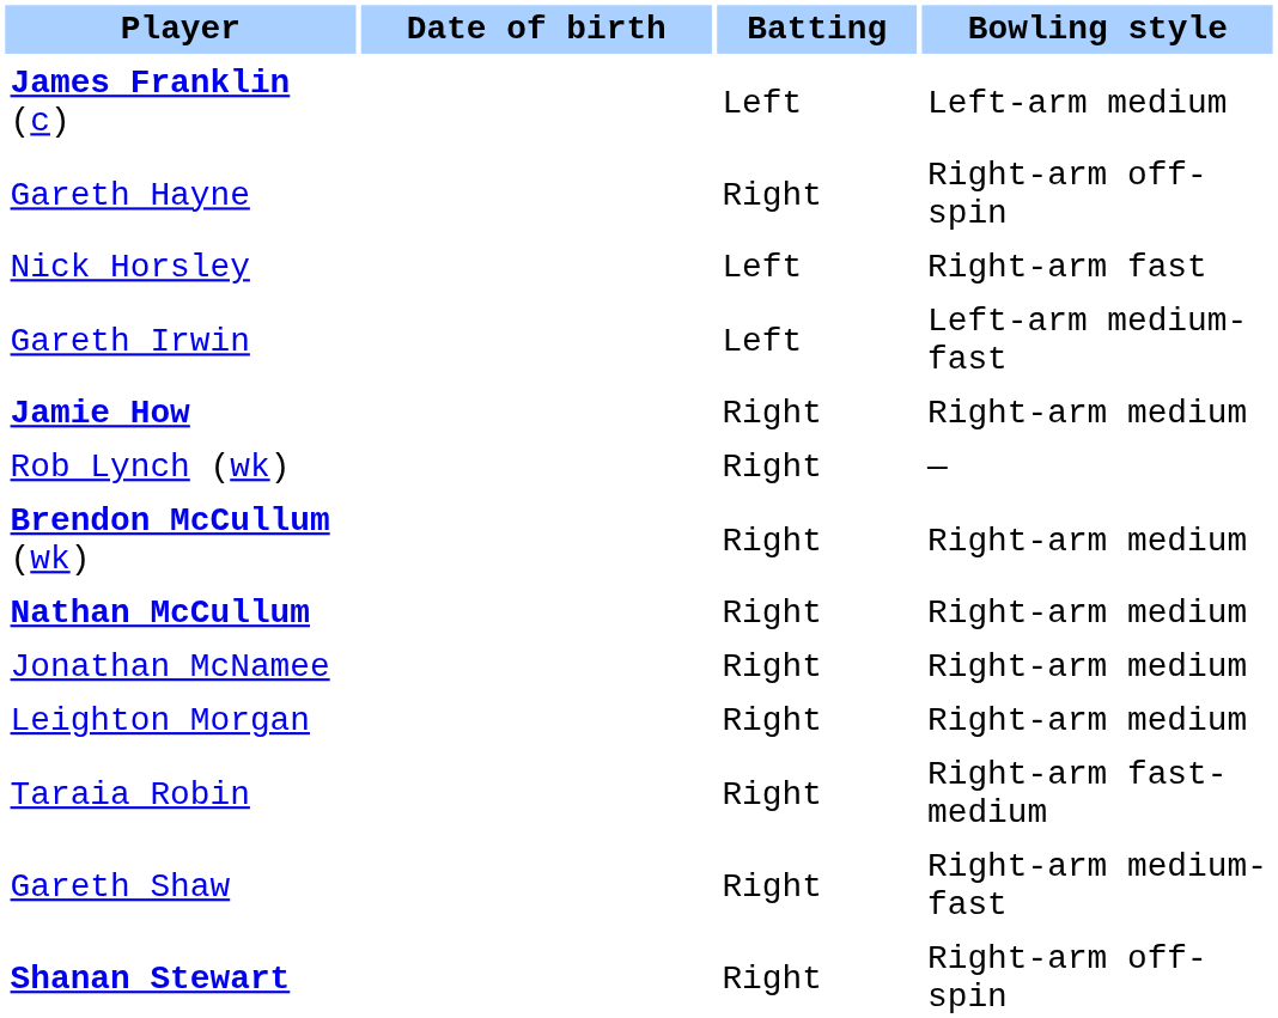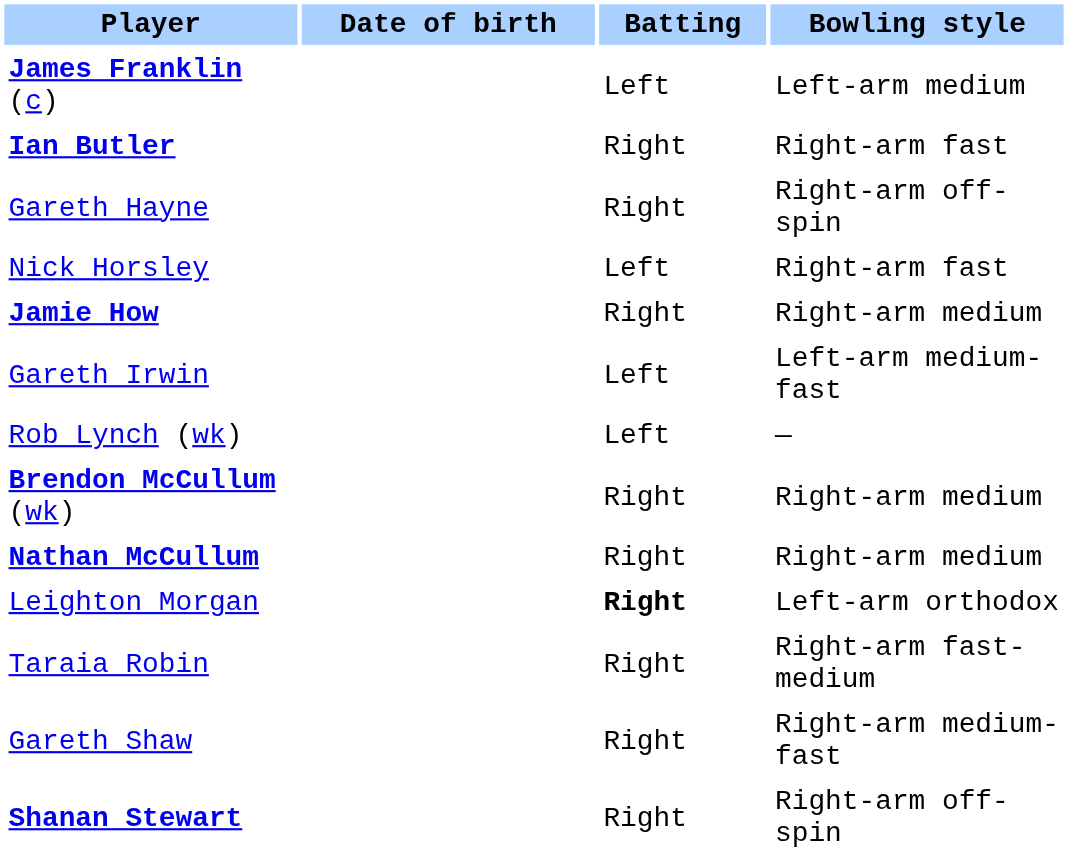+ row: Ian Butler | Right | Right-arm fast
rows swapped: Jamie How <-> Gareth Irwin
Rob Lynch (wk) | Batting: Right -> Left
- row: Jonathan McNamee | Right | Right-arm medium
Leighton Morgan | Batting: normal -> bold
Leighton Morgan | Bowling style: Right-arm medium -> Left-arm orthodox
